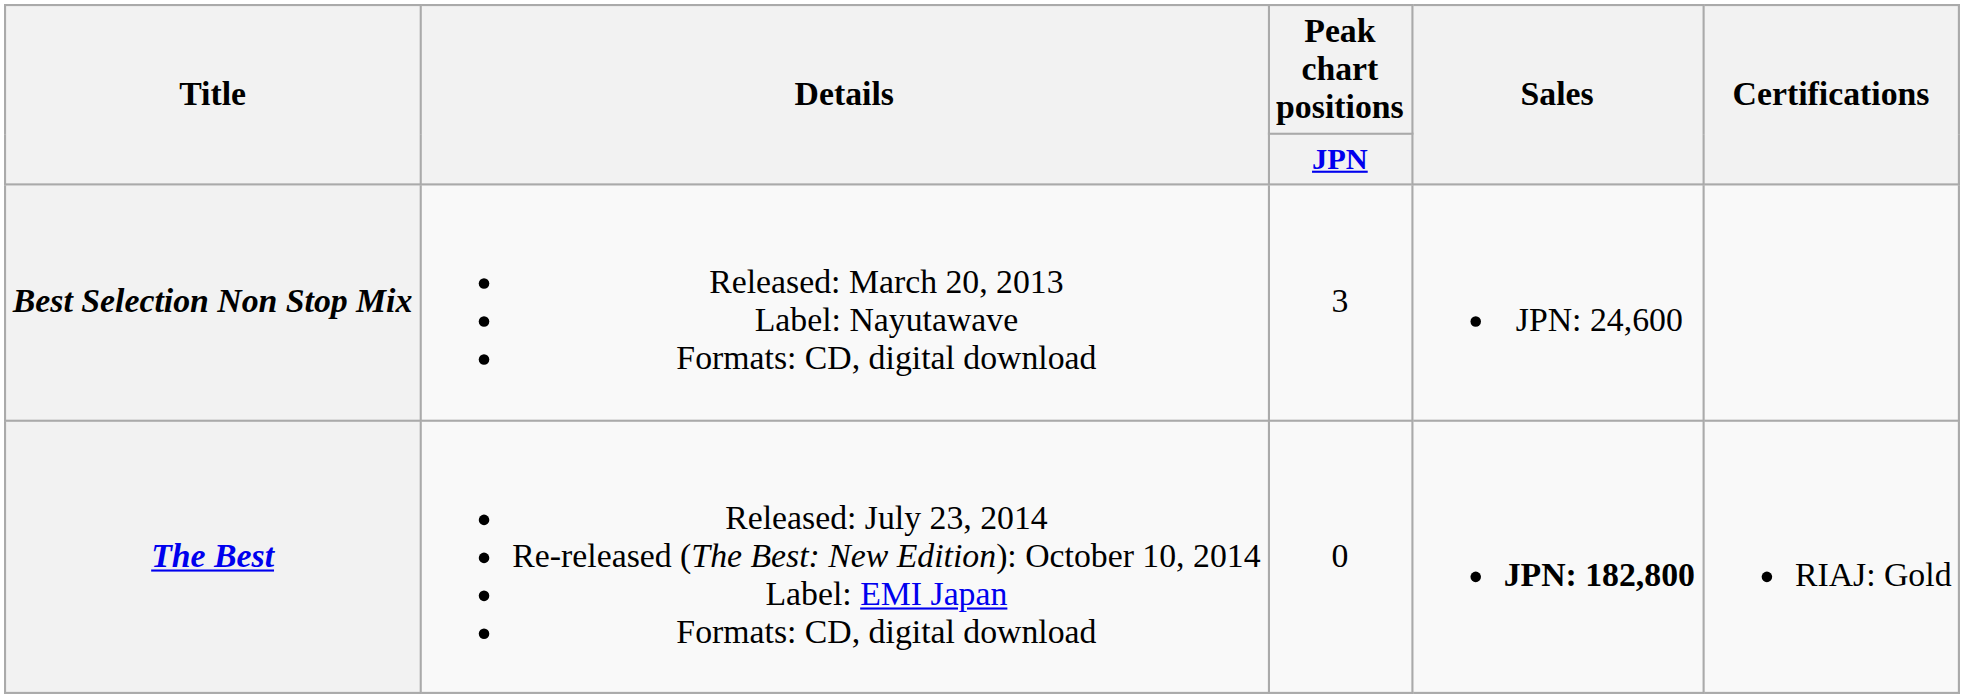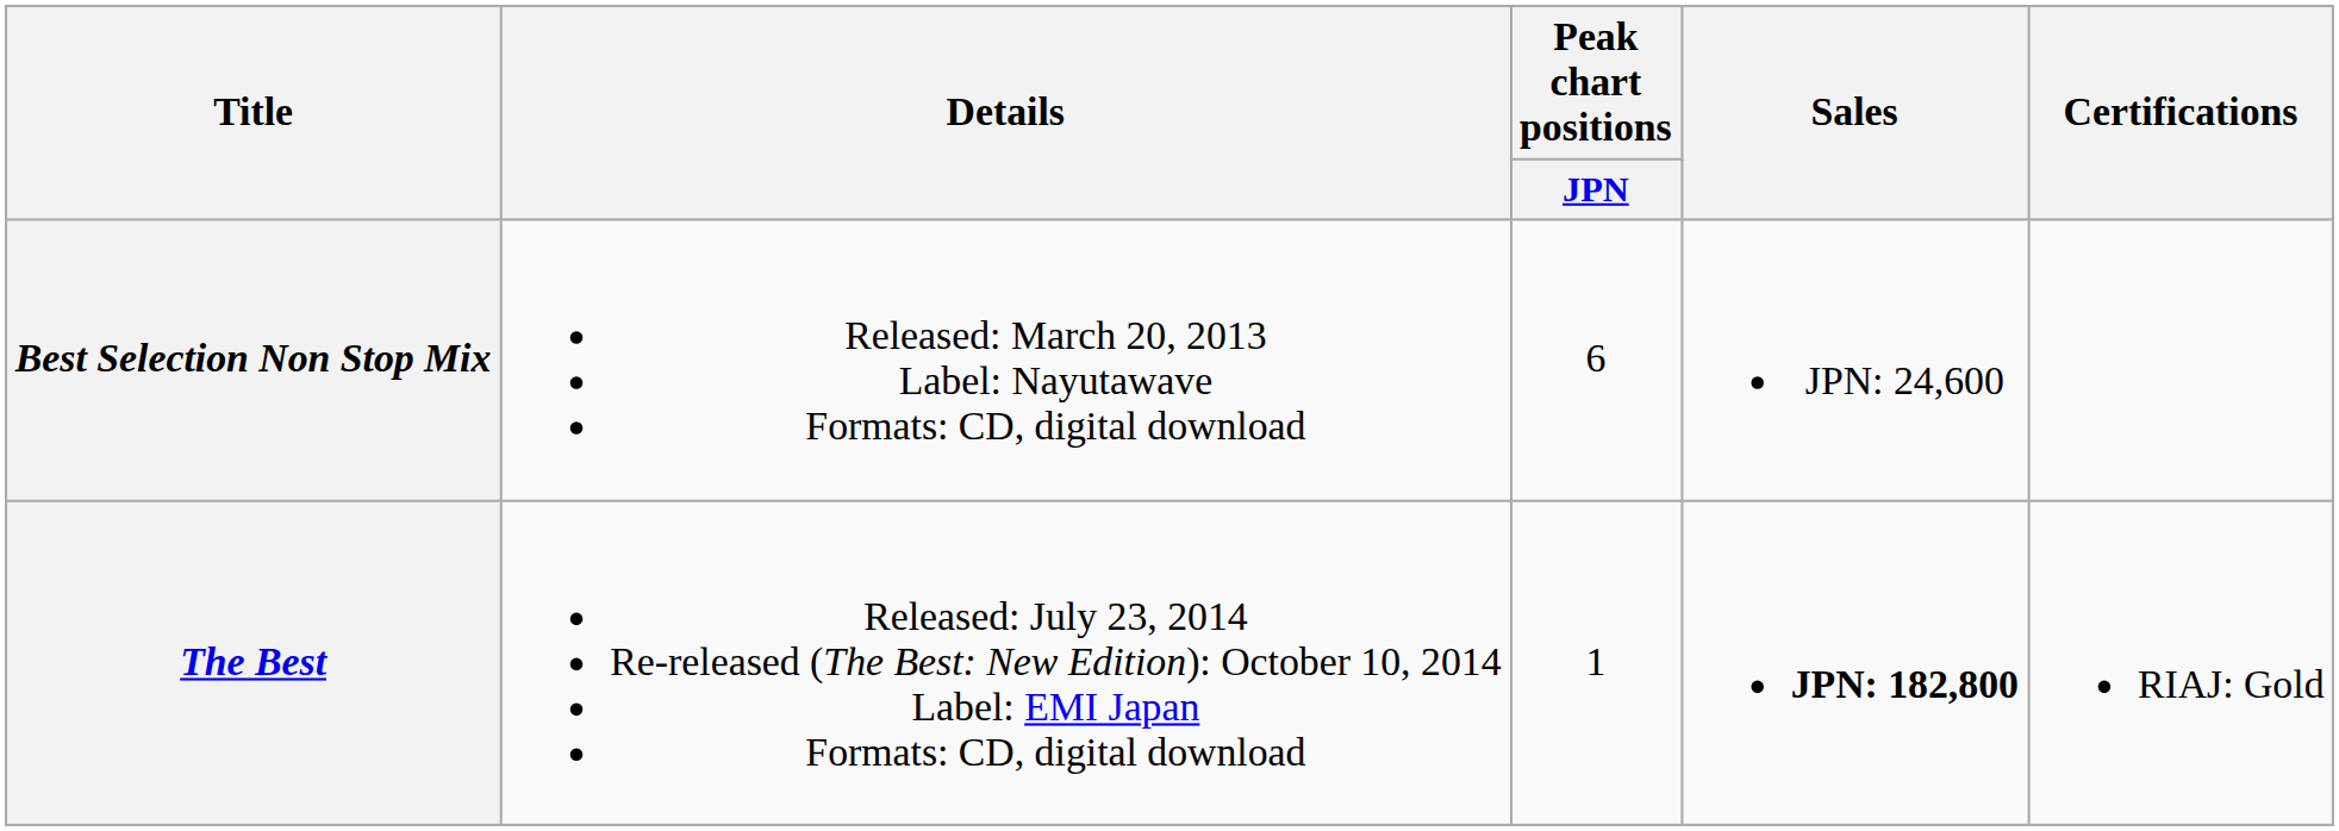Best Selection Non Stop Mix | Peak chart positions / JPN: 3 -> 6
The Best | Peak chart positions / JPN: 0 -> 1
